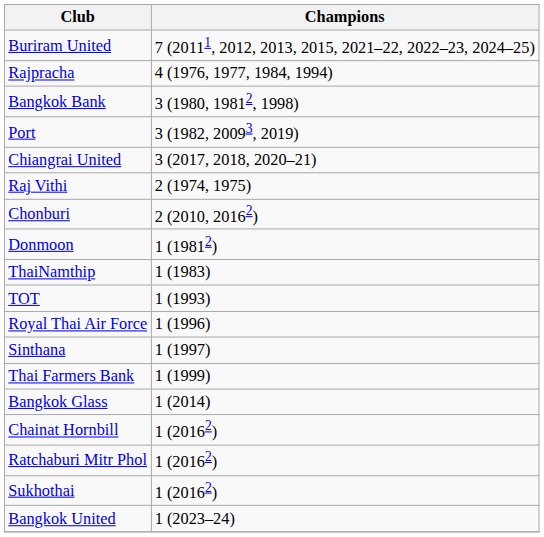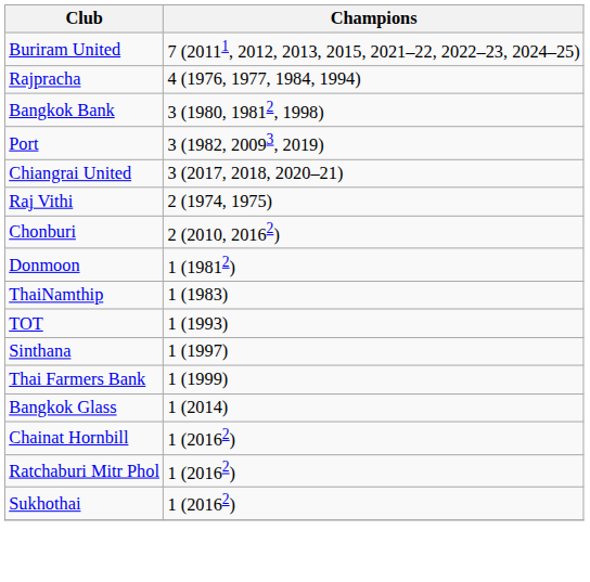- row: Royal Thai Air Force | 1 (1996)
- row: Bangkok United | 1 (2023–24)
